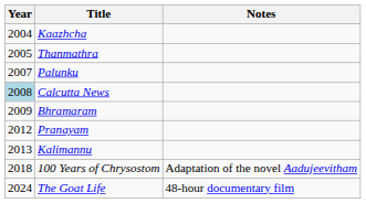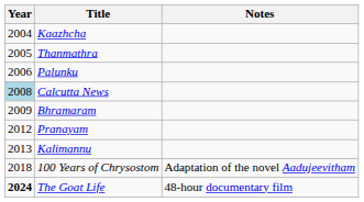Palunku | Year: 2007 -> 2006
The Goat Life | Year: normal -> bold
